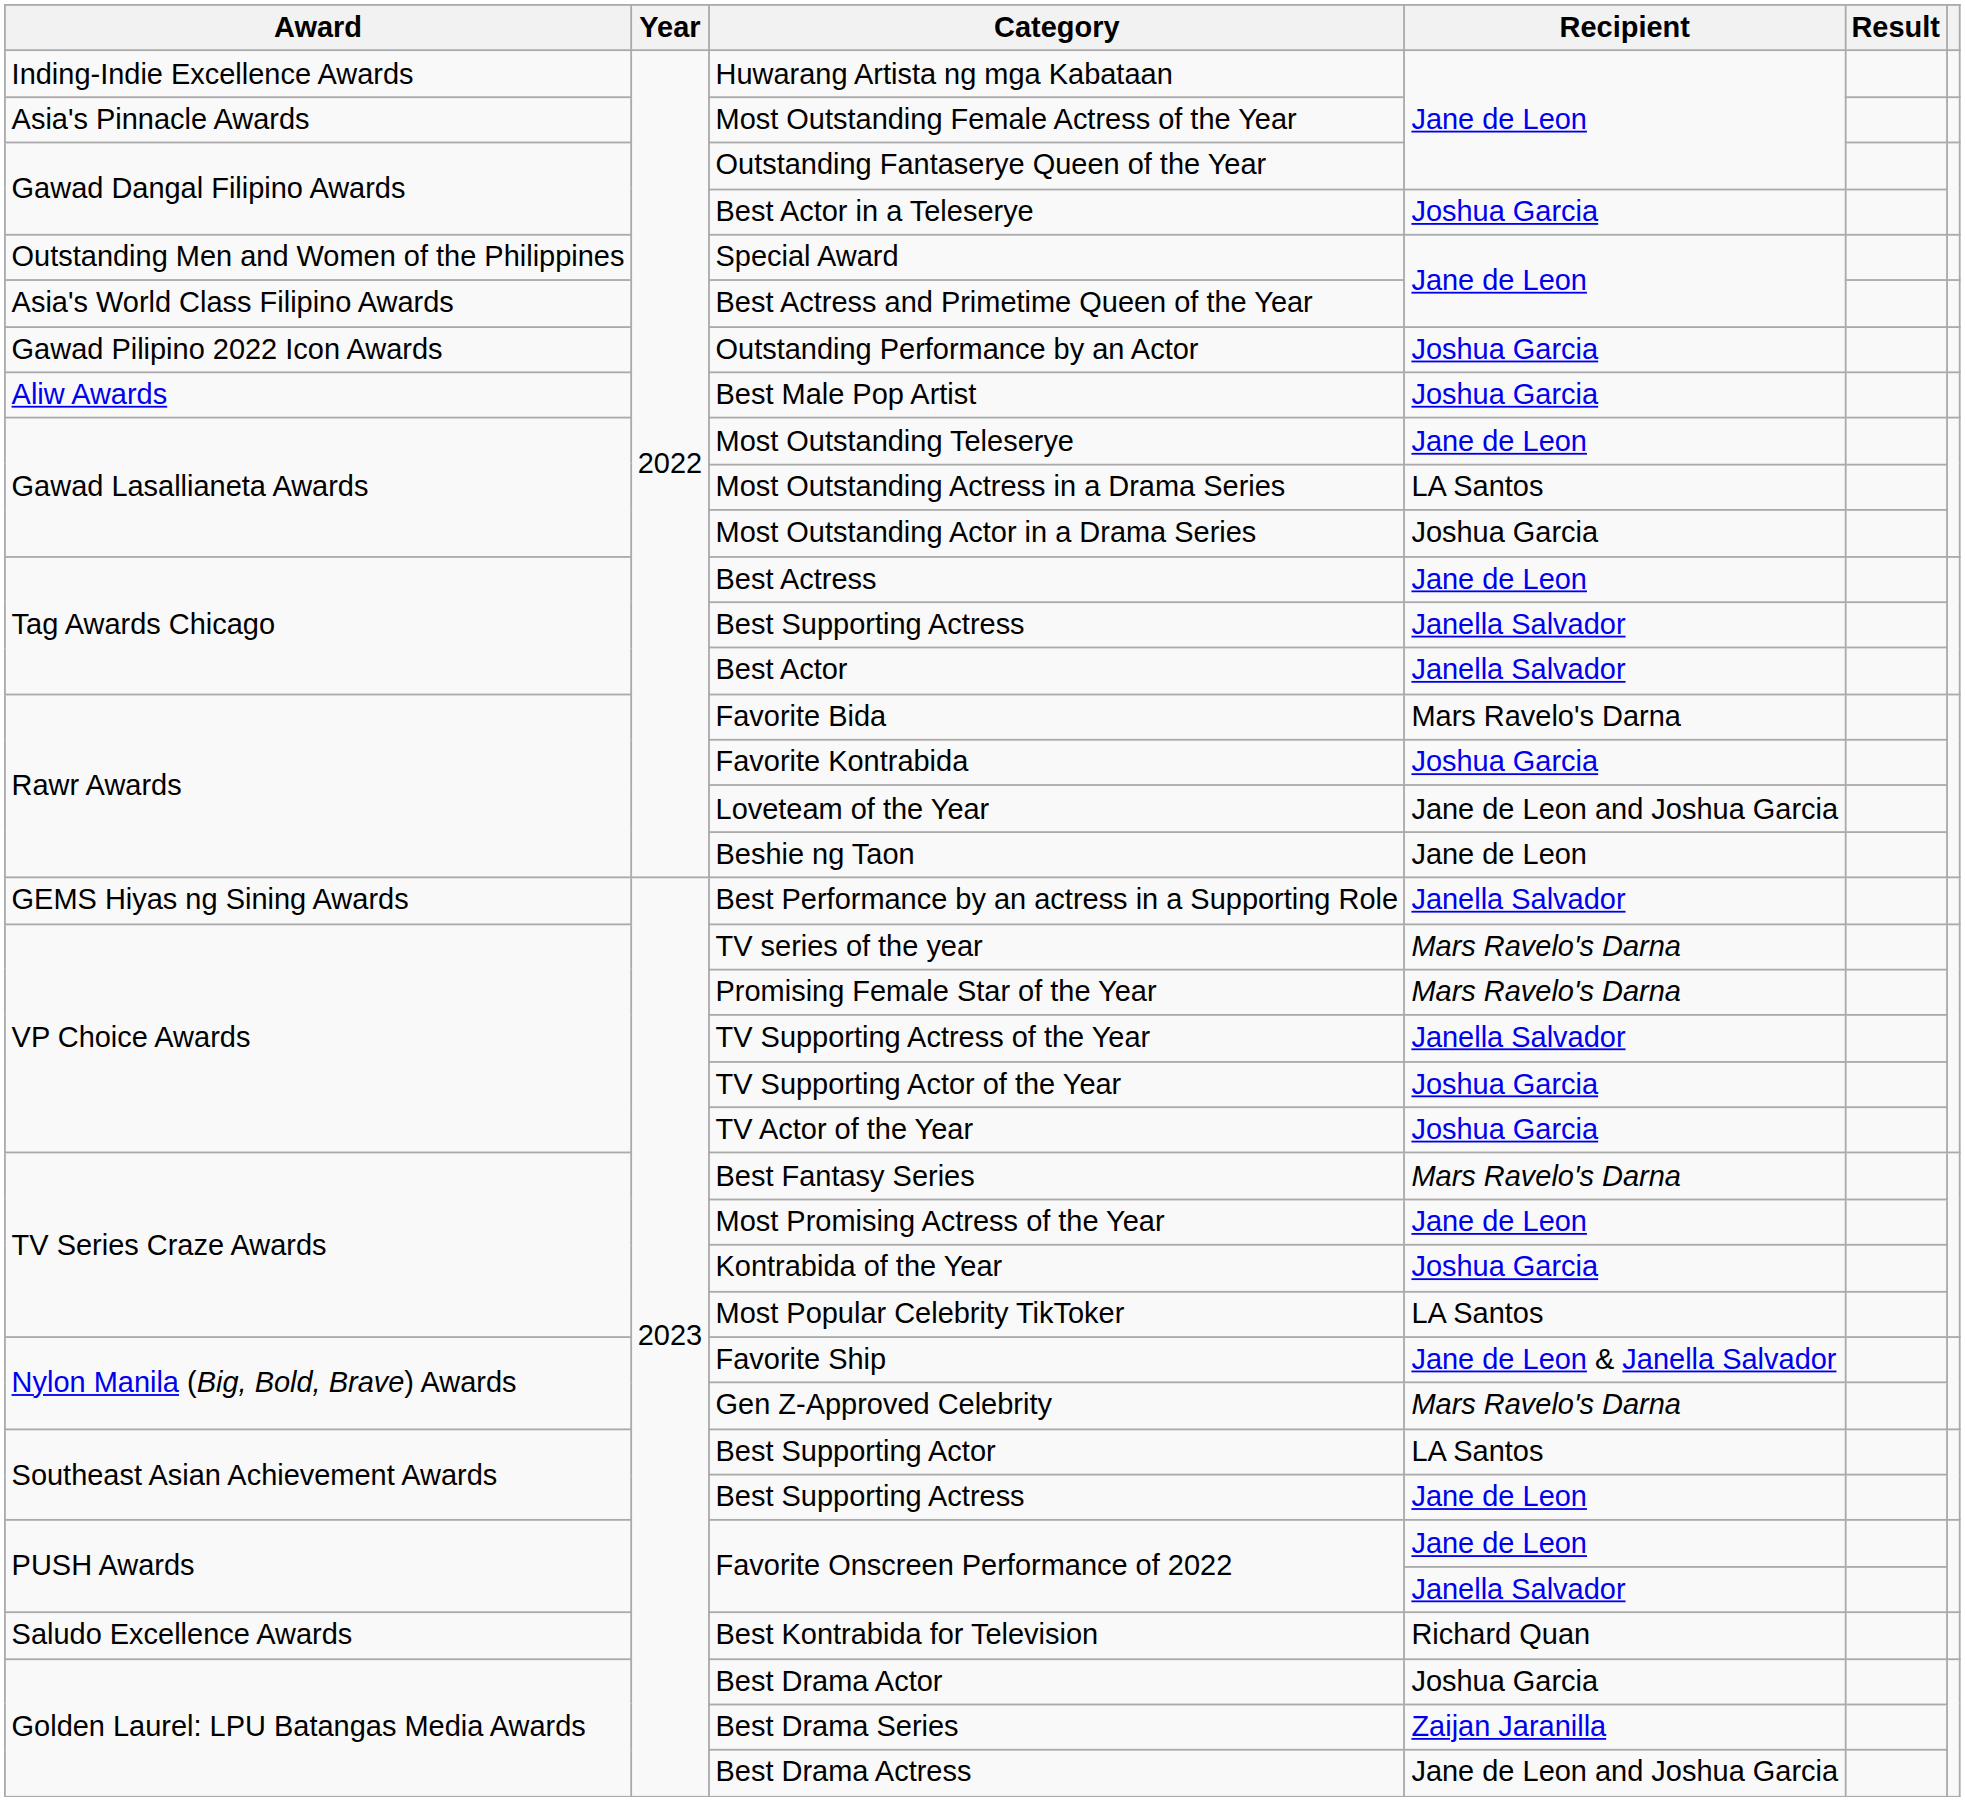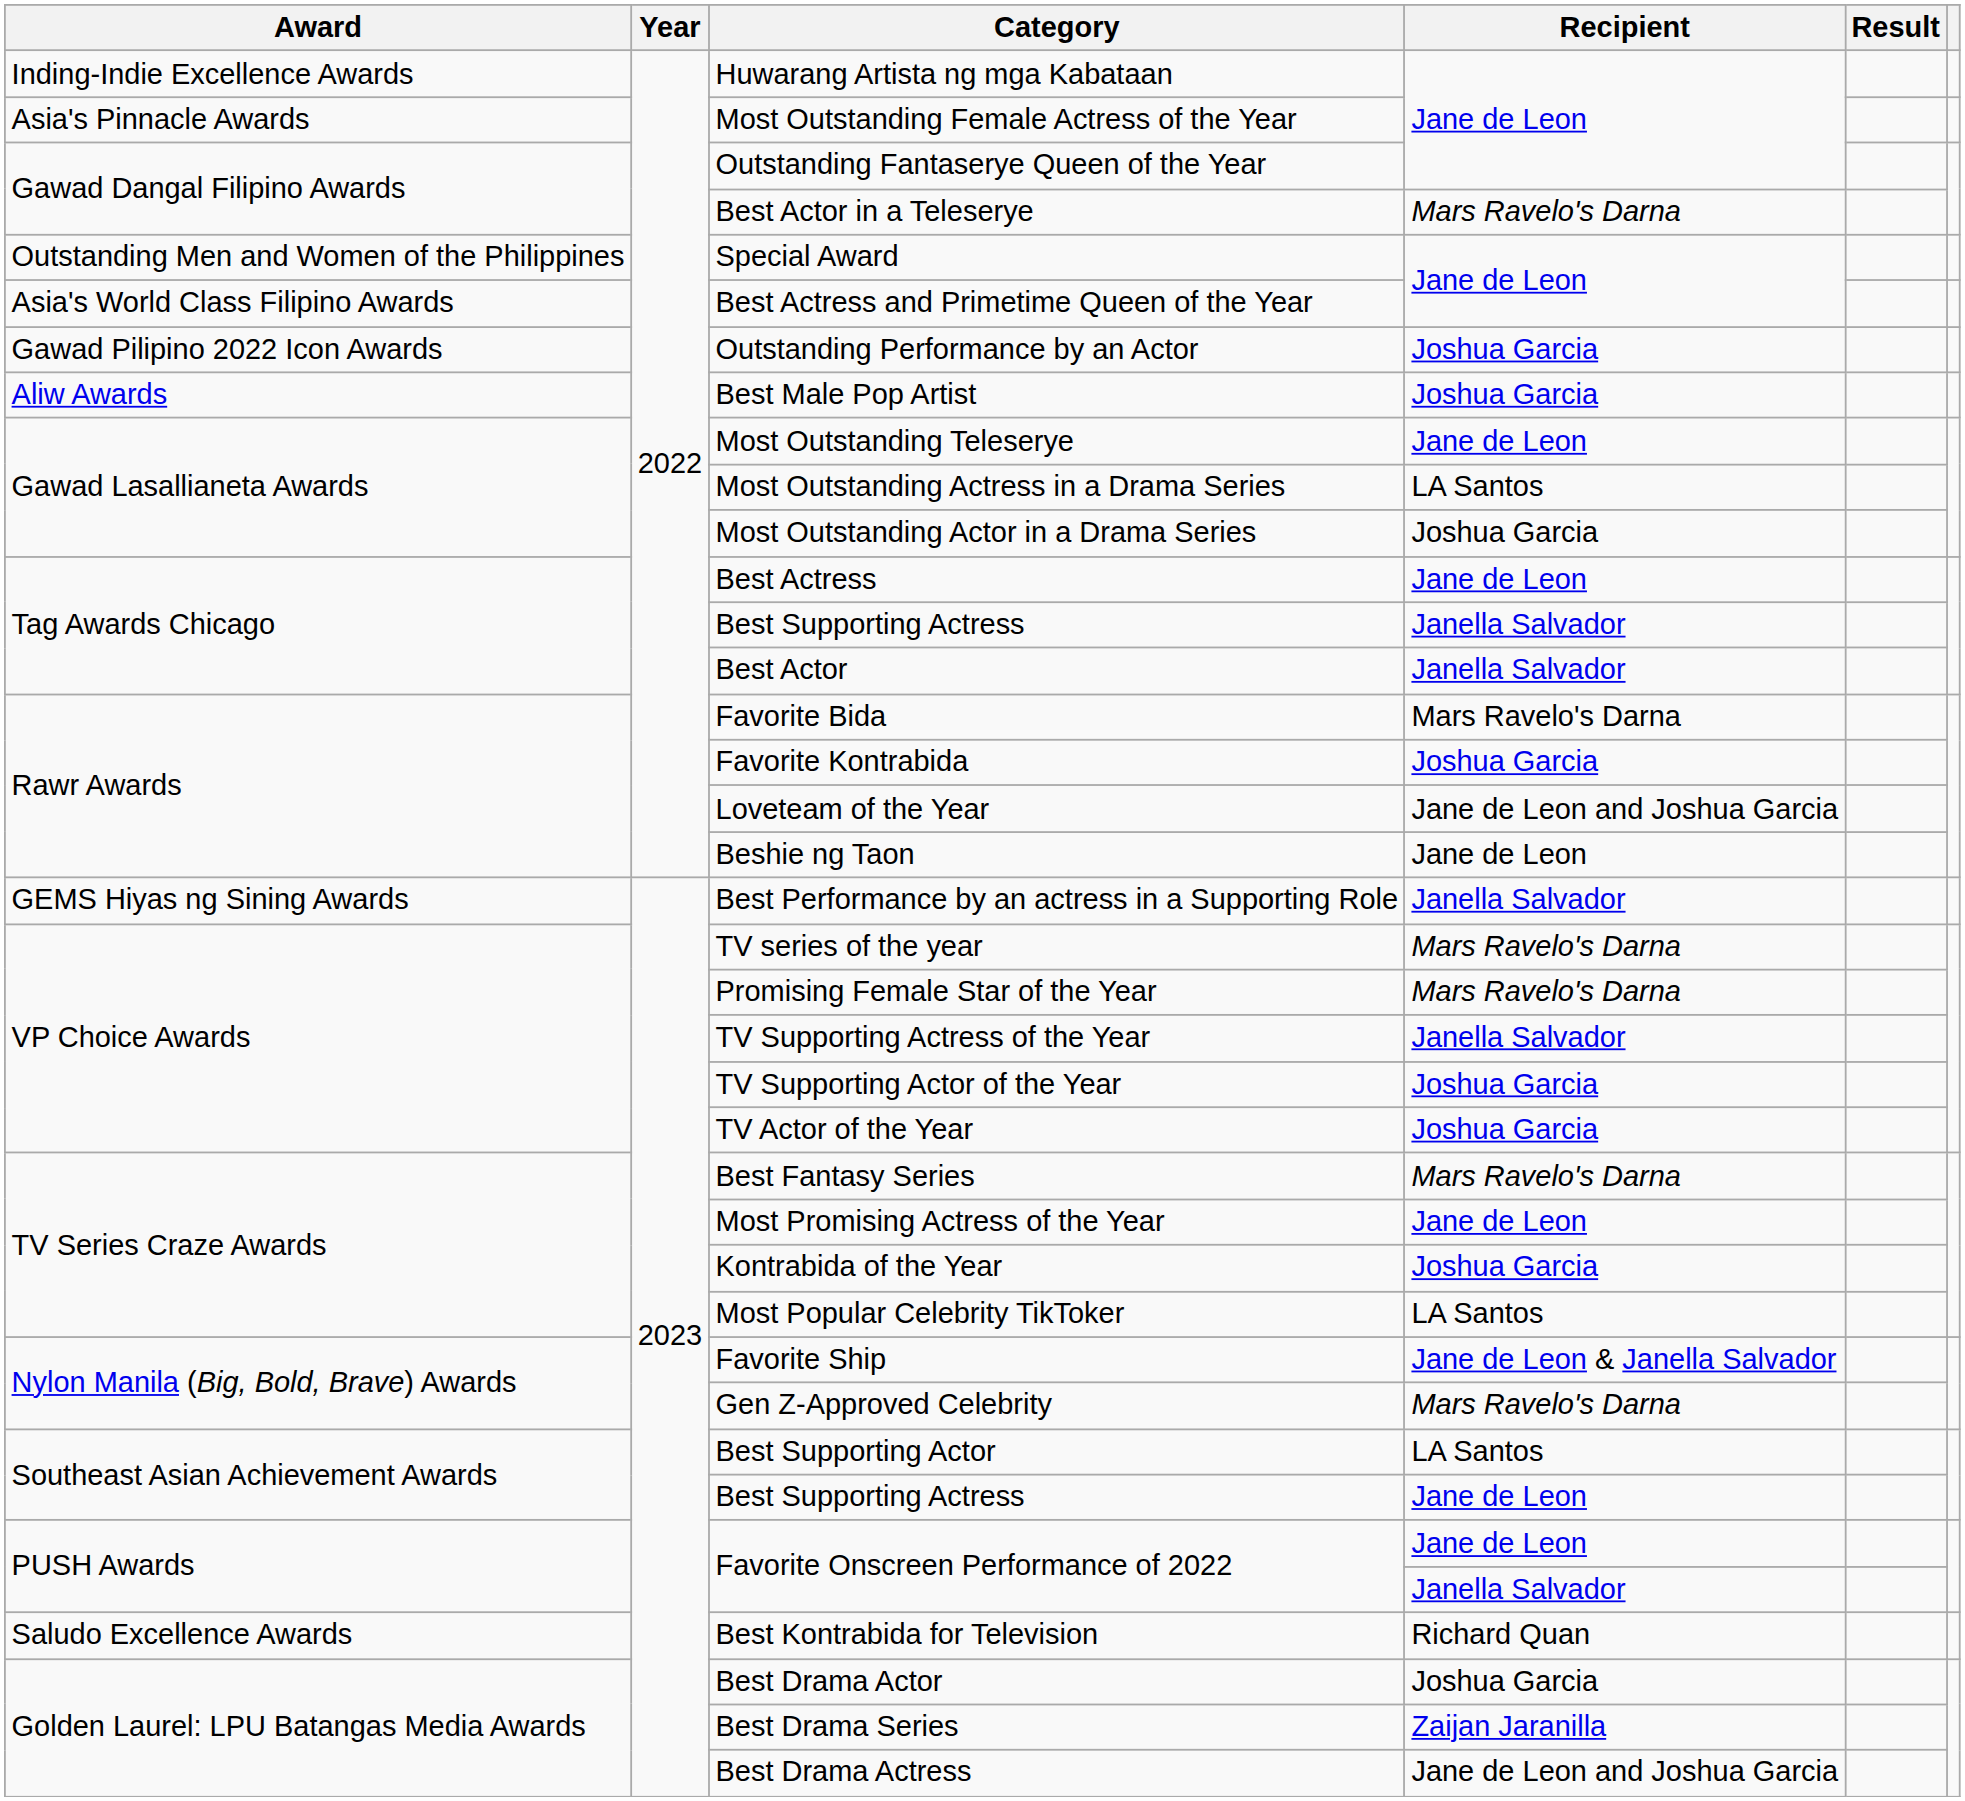Best Actor in a Teleserye | Recipient: Joshua Garcia -> Mars Ravelo's Darna
